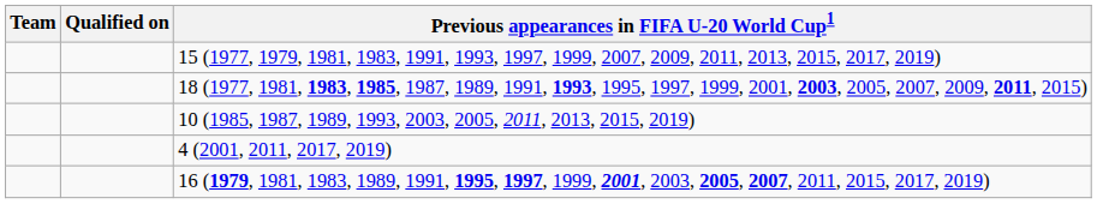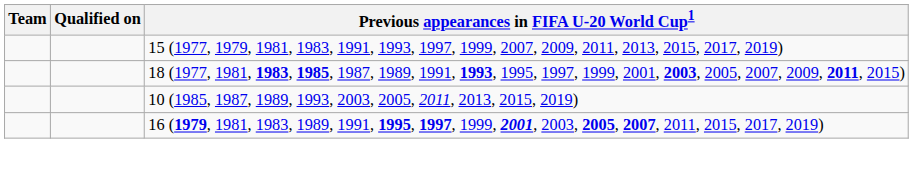- row: 4 (2001, 2011, 2017, 2019)
